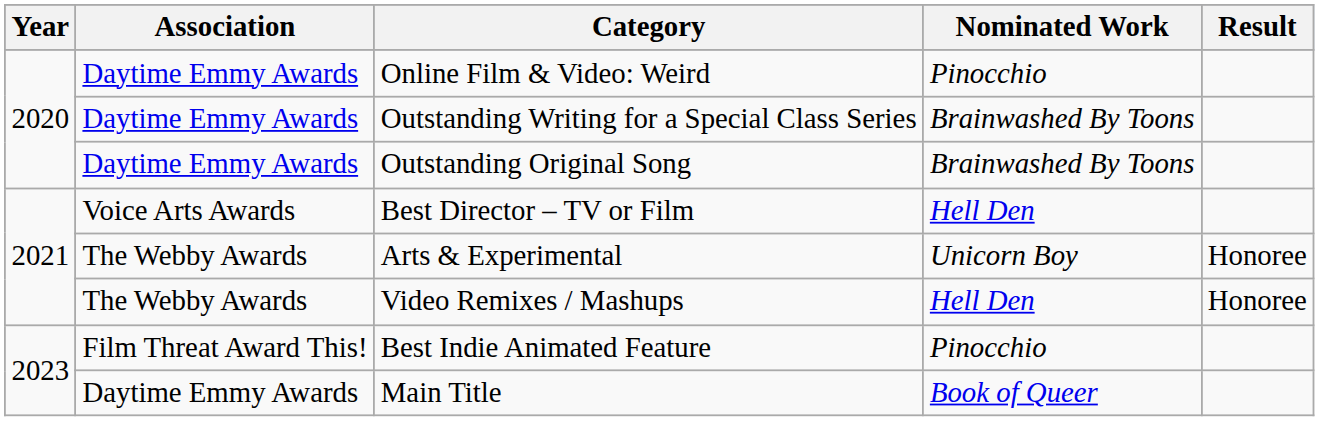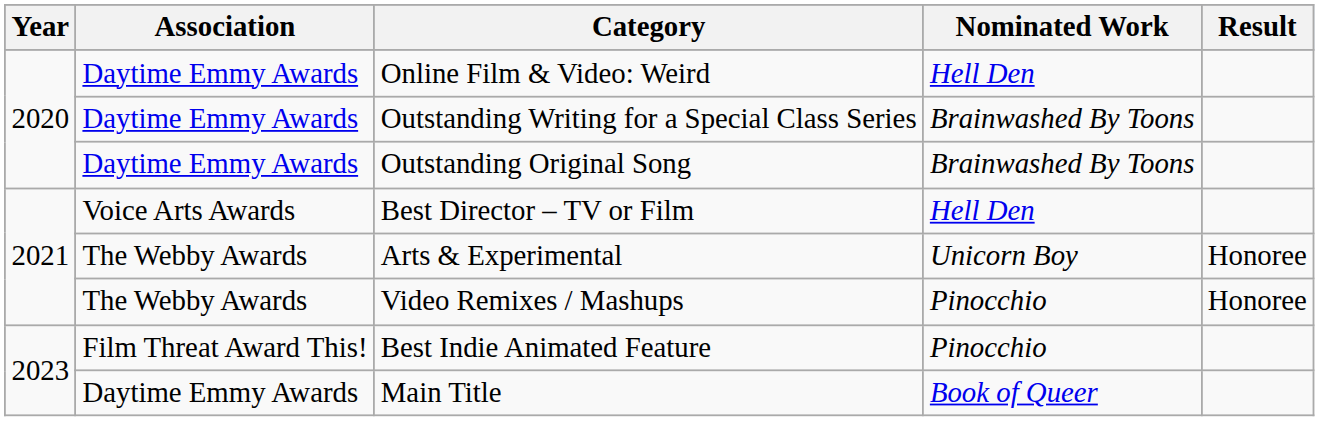Online Film & Video: Weird | Nominated Work: Pinocchio -> Hell Den
Video Remixes / Mashups | Nominated Work: Hell Den -> Pinocchio
